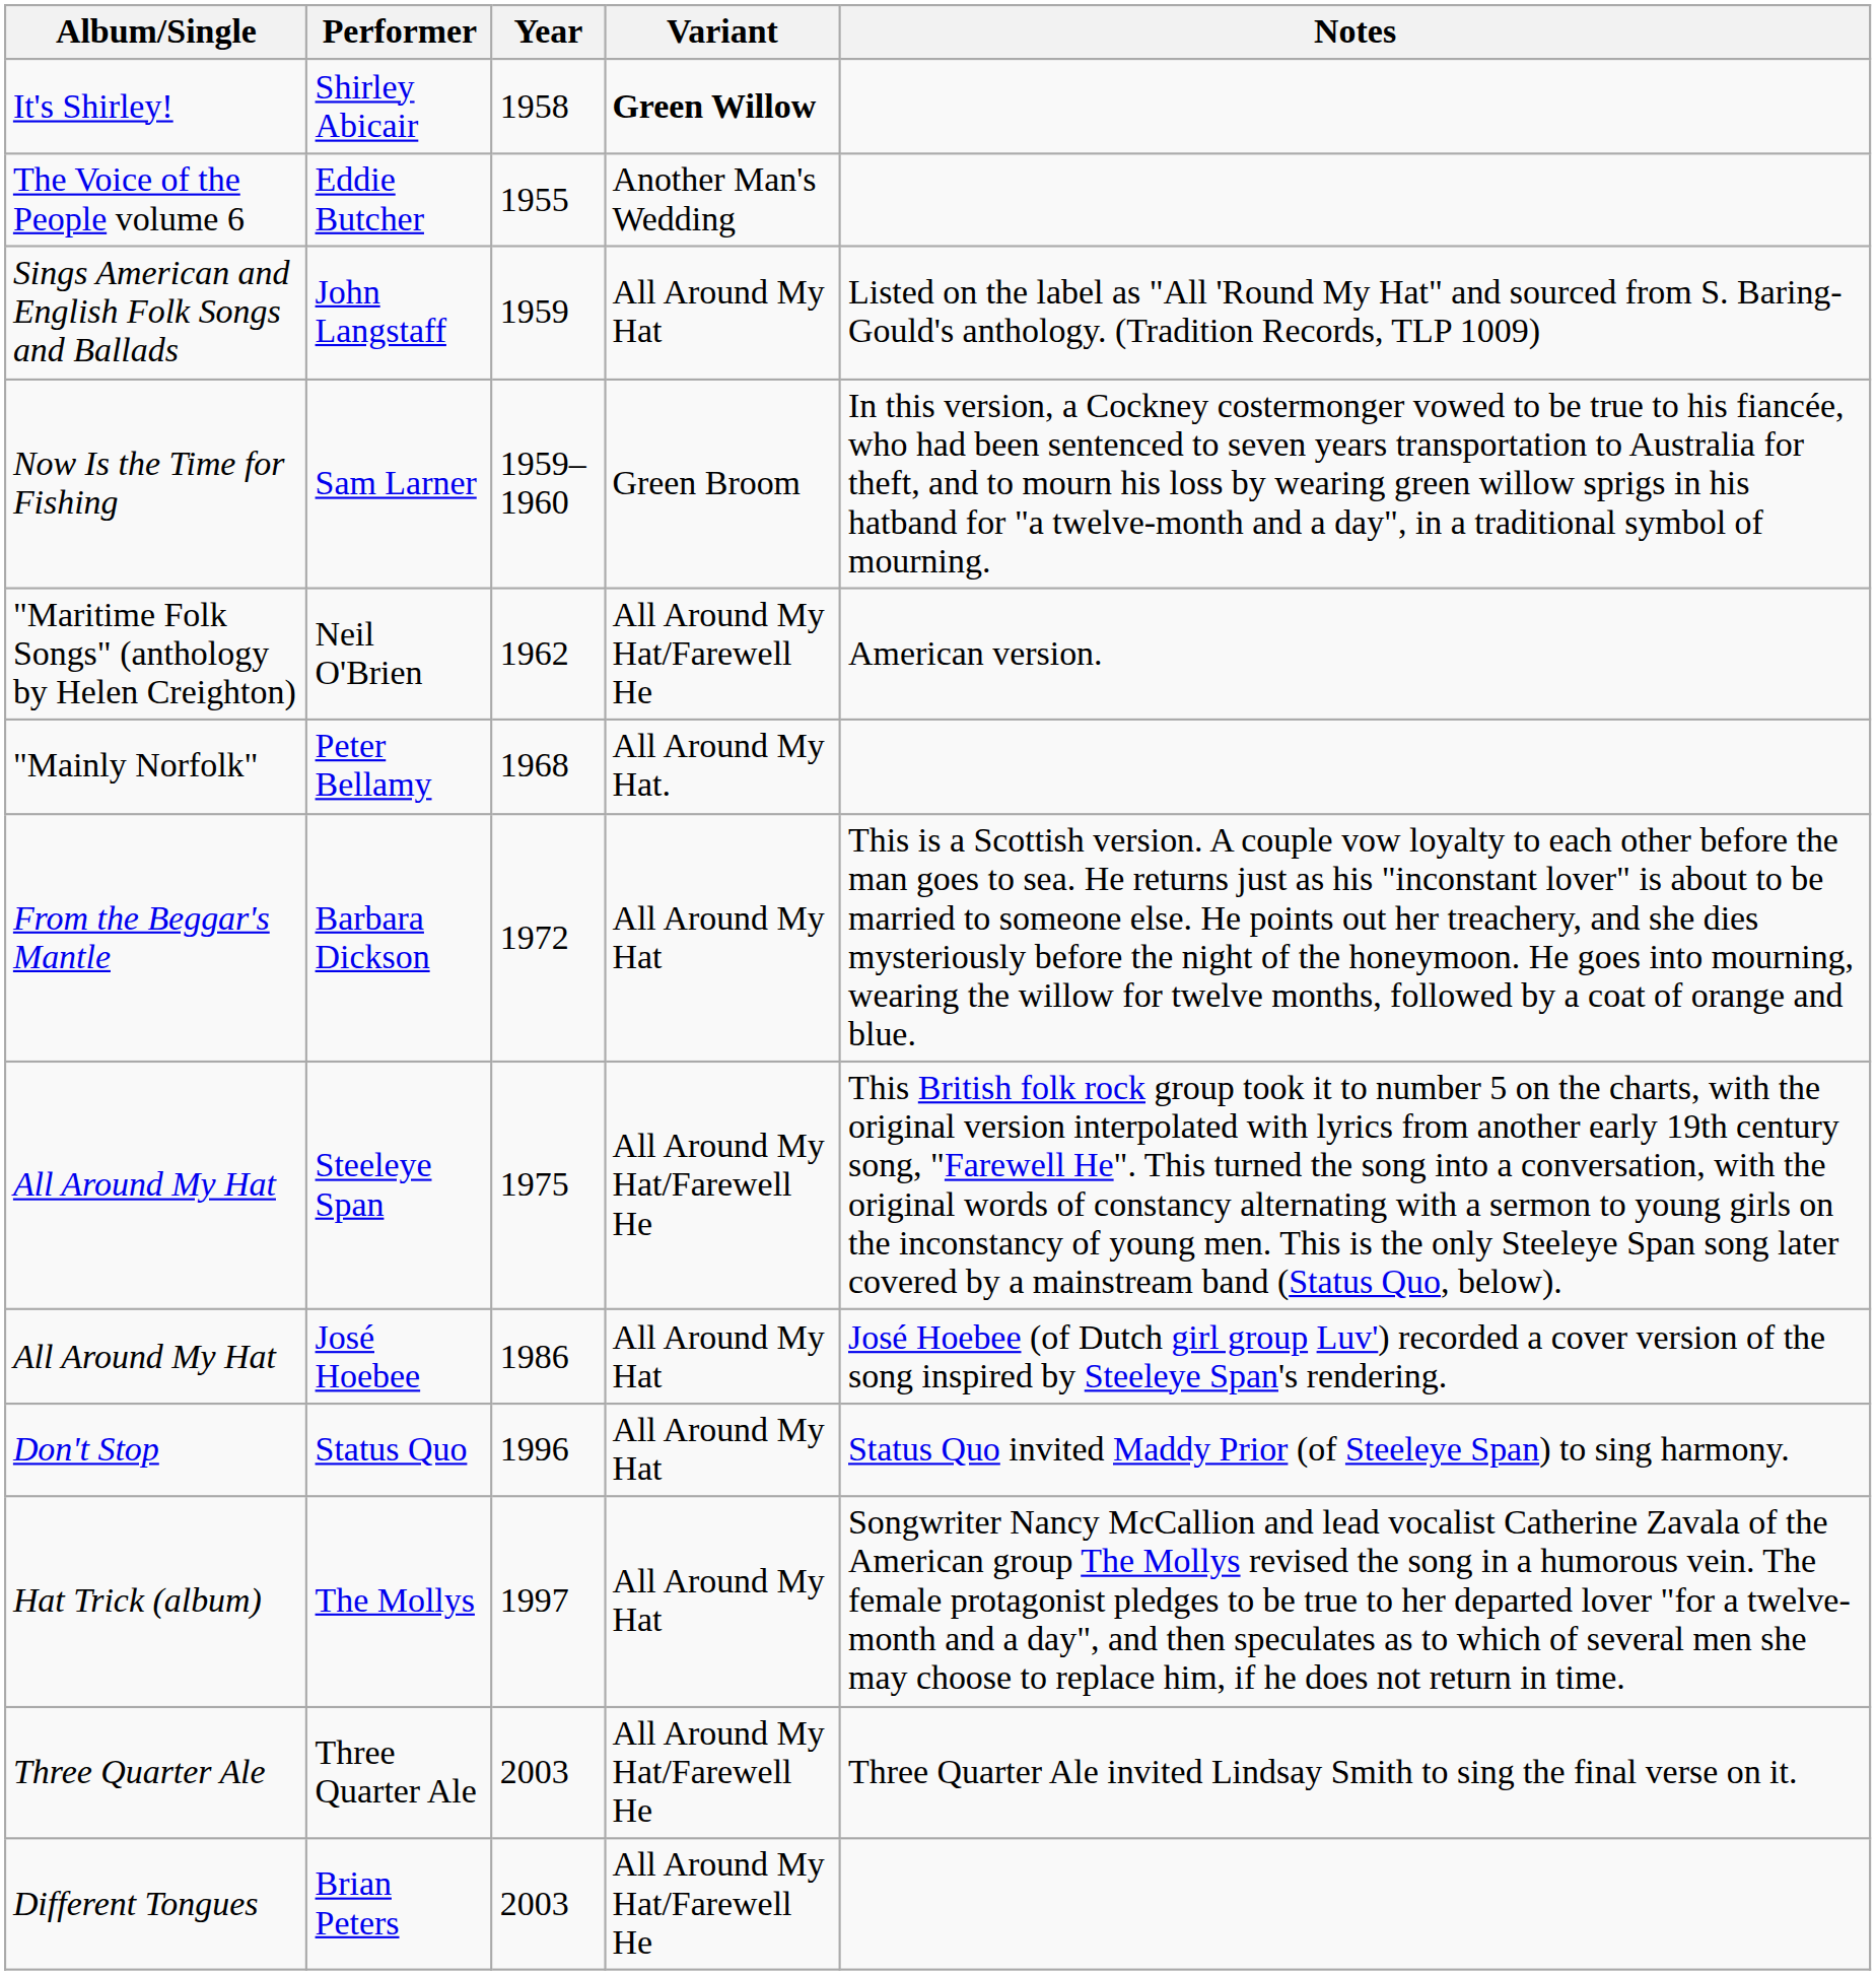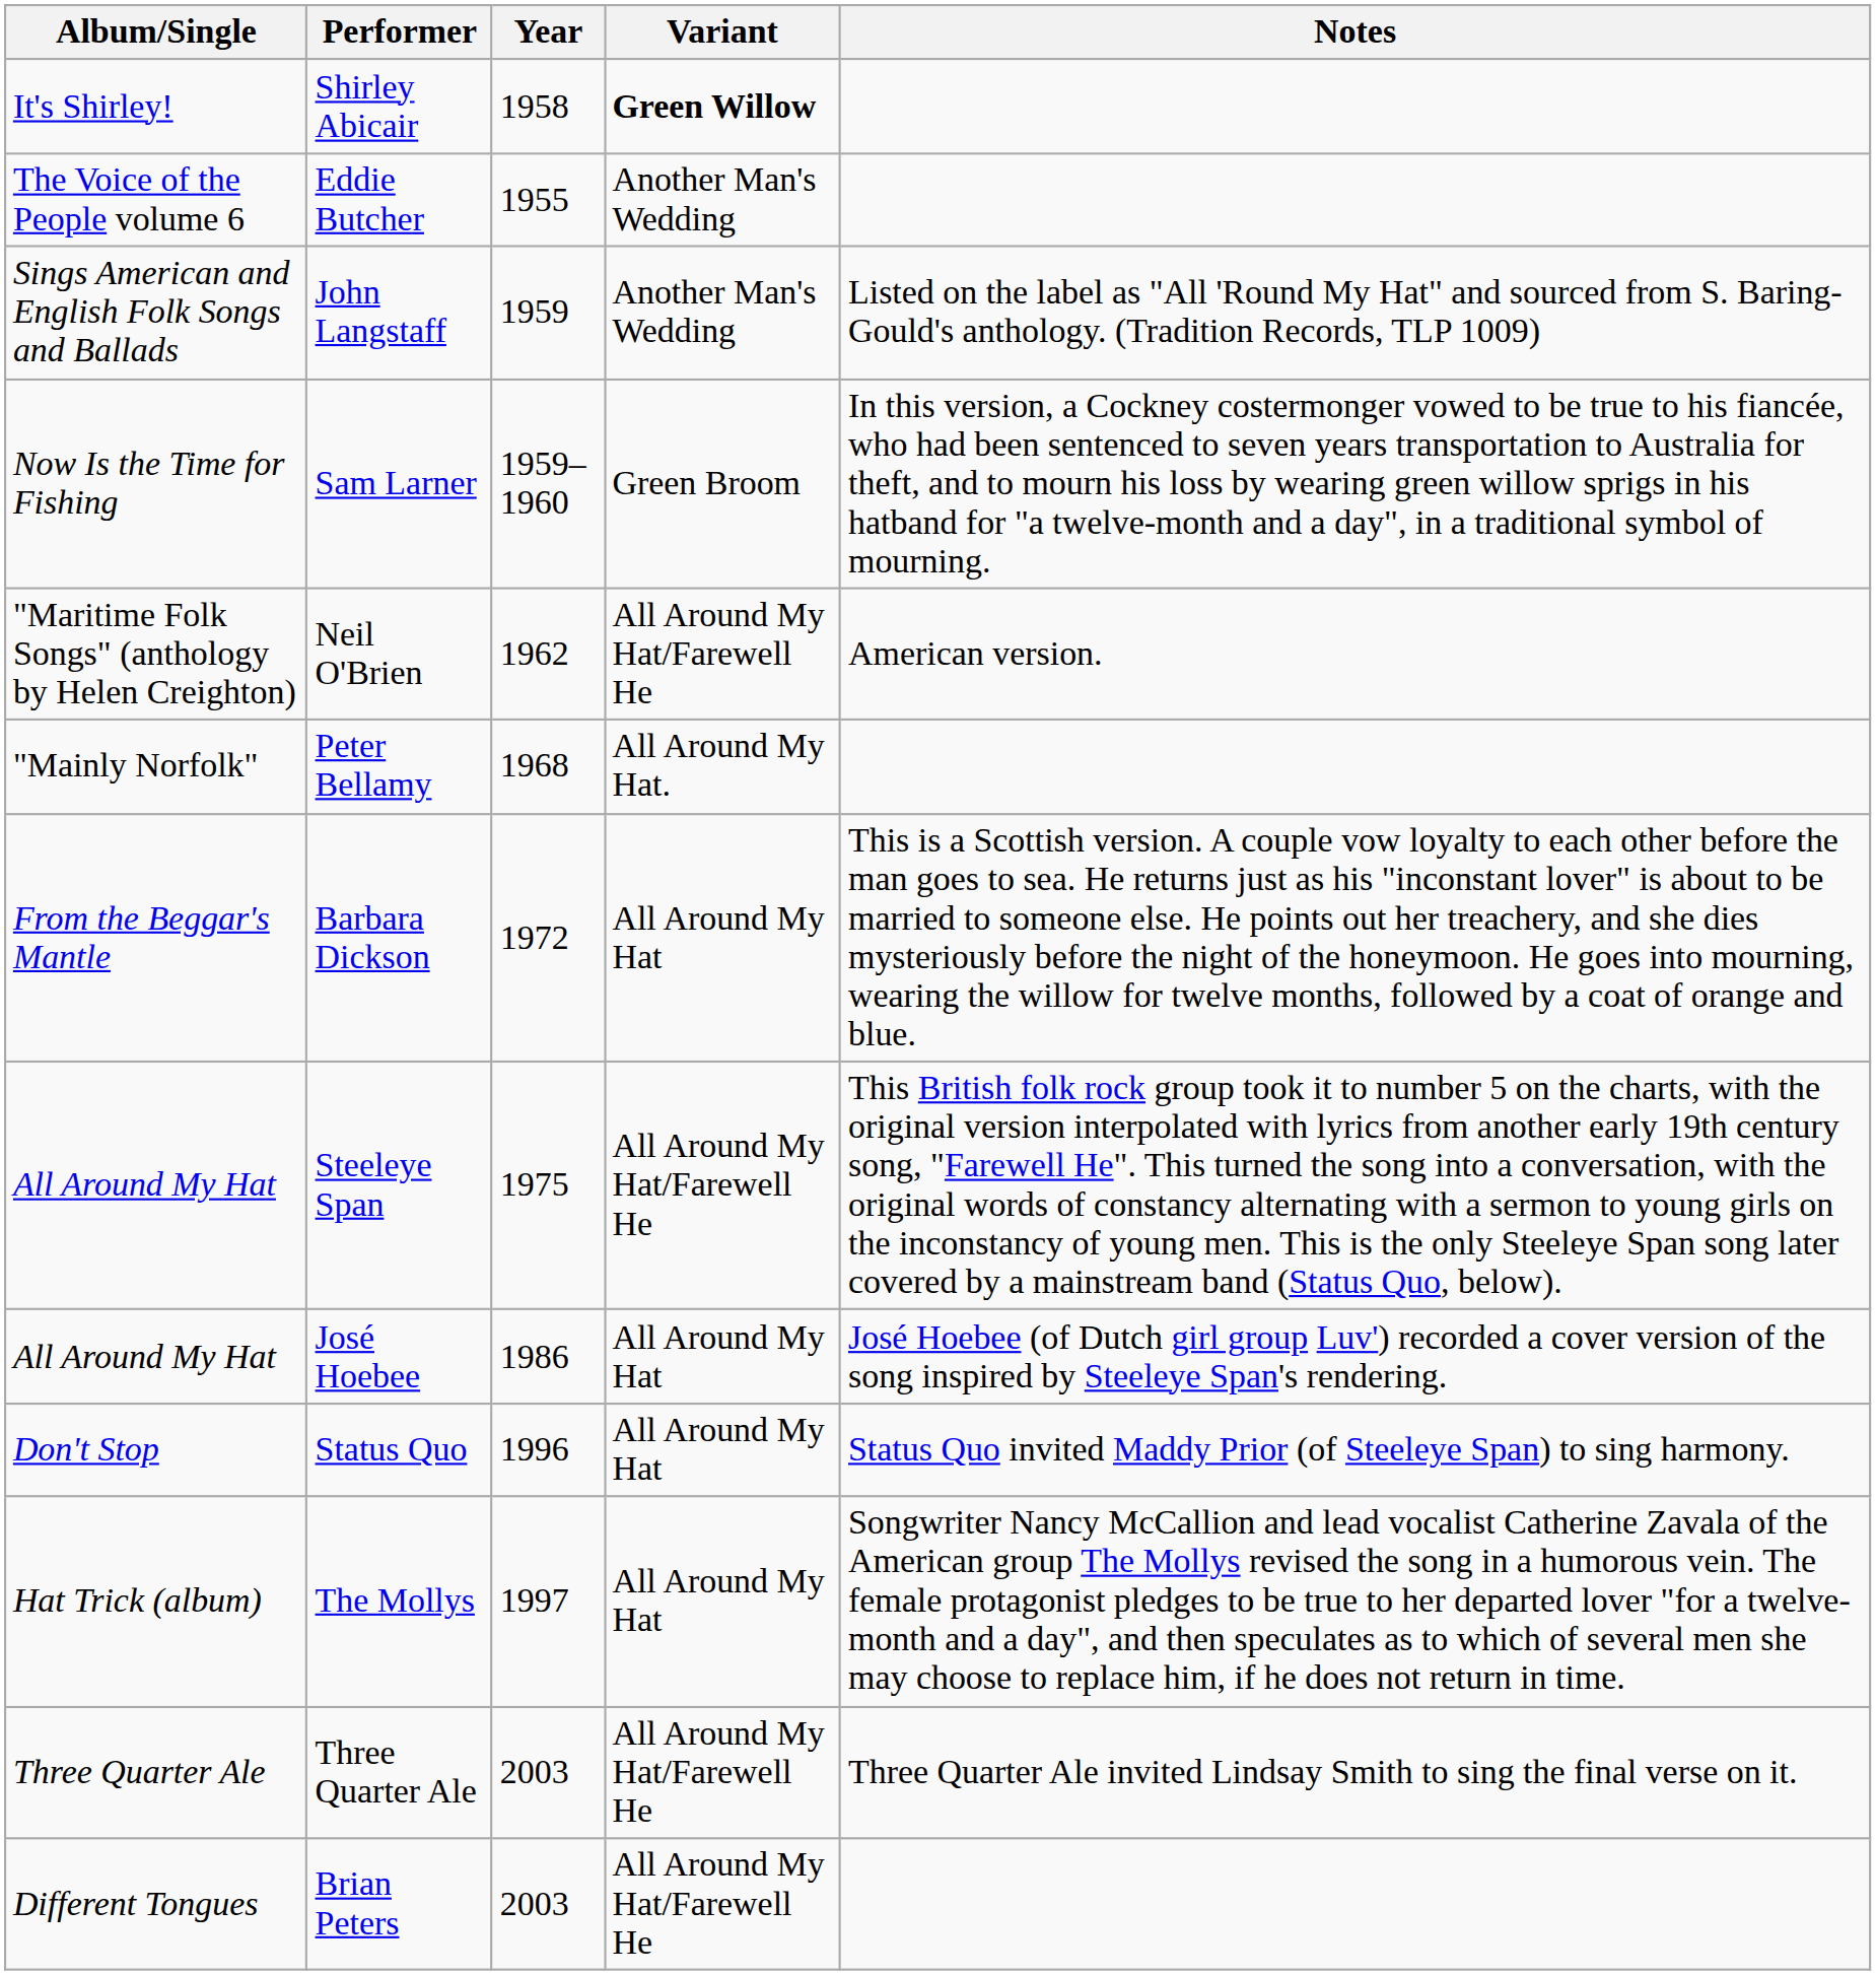John Langstaff | Variant: All Around My Hat -> Another Man's Wedding
